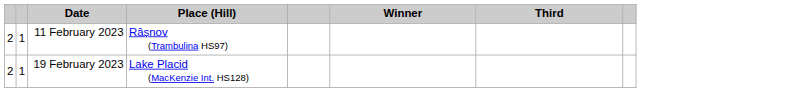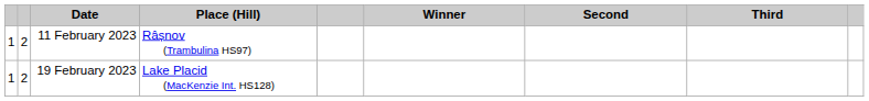+ column: Second
11 February 2023 | column 1: 2 -> 1
11 February 2023 | column 2: 1 -> 2
19 February 2023 | column 1: 2 -> 1
19 February 2023 | column 2: 1 -> 2
